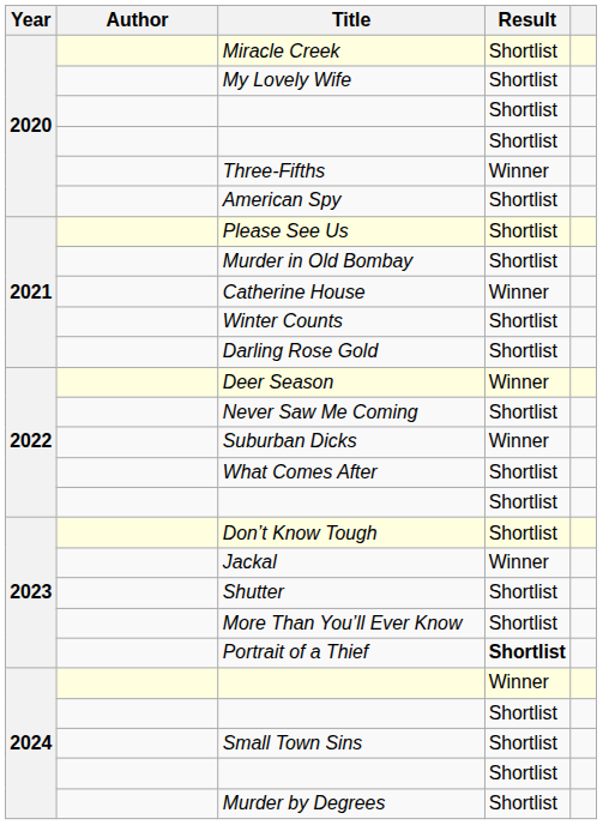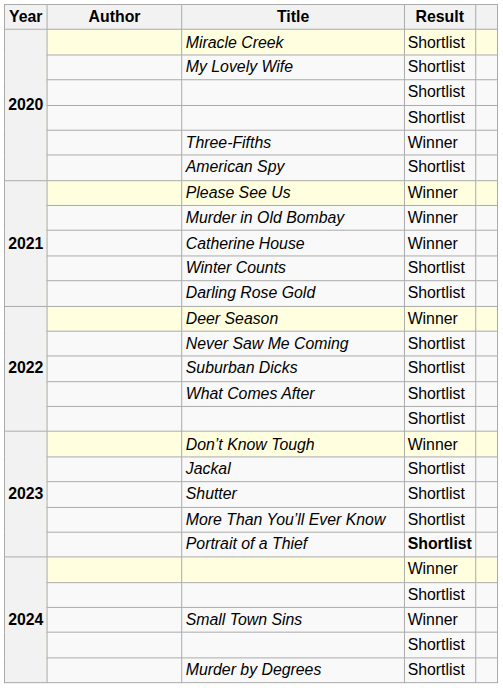Please See Us | Result: Shortlist -> Winner
Murder in Old Bombay | Result: Shortlist -> Winner
Suburban Dicks | Result: Winner -> Shortlist
Don’t Know Tough | Result: Shortlist -> Winner
Jackal | Result: Winner -> Shortlist
Small Town Sins | Result: Shortlist -> Winner
